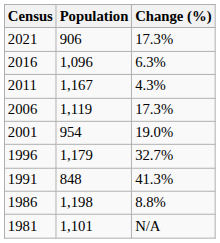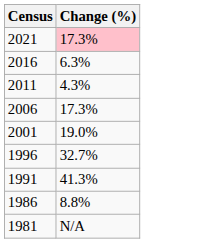- column: Population | 906 | 1,096 | 1,167 | 1,119 | 954 | 1,179 | 848 | 1,198 | 1,101
2021 | Change (%): no background -> pink background
